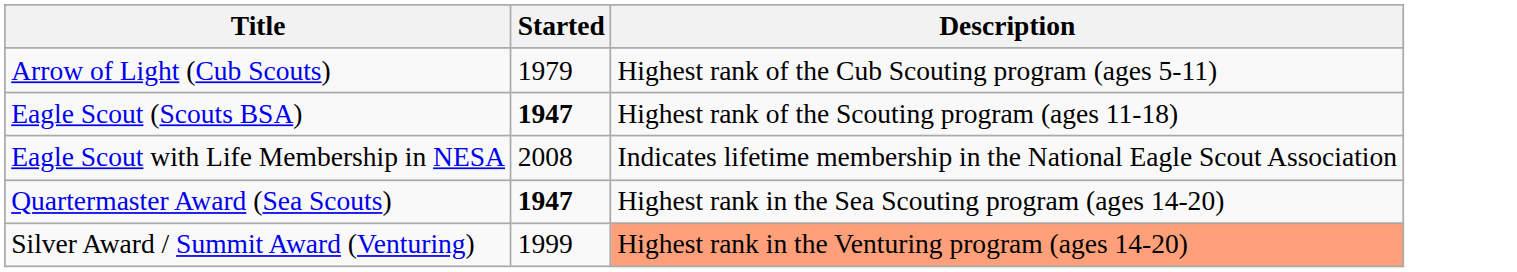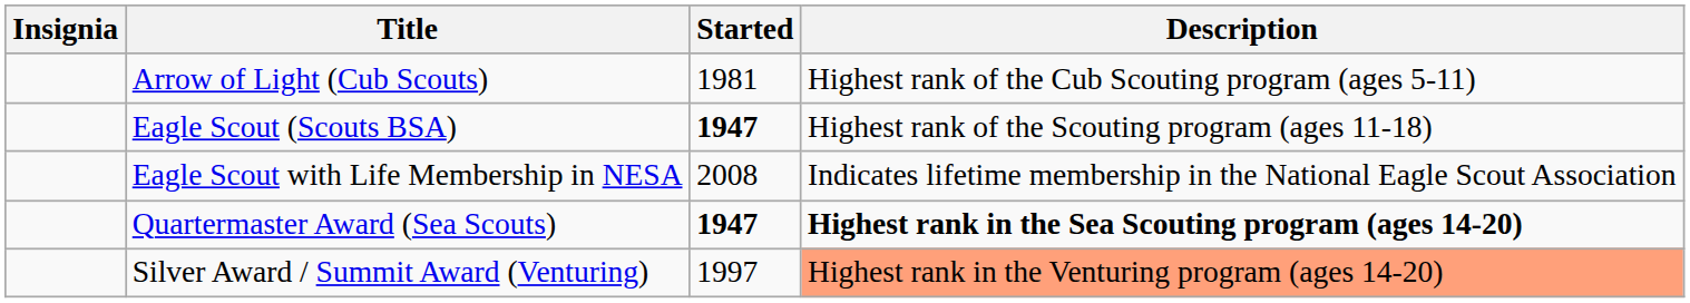+ column: Insignia
Arrow of Light (Cub Scouts) | Started: 1979 -> 1981
Quartermaster Award (Sea Scouts) | Description: normal -> bold
Silver Award / Summit Award (Venturing) | Started: 1999 -> 1997
